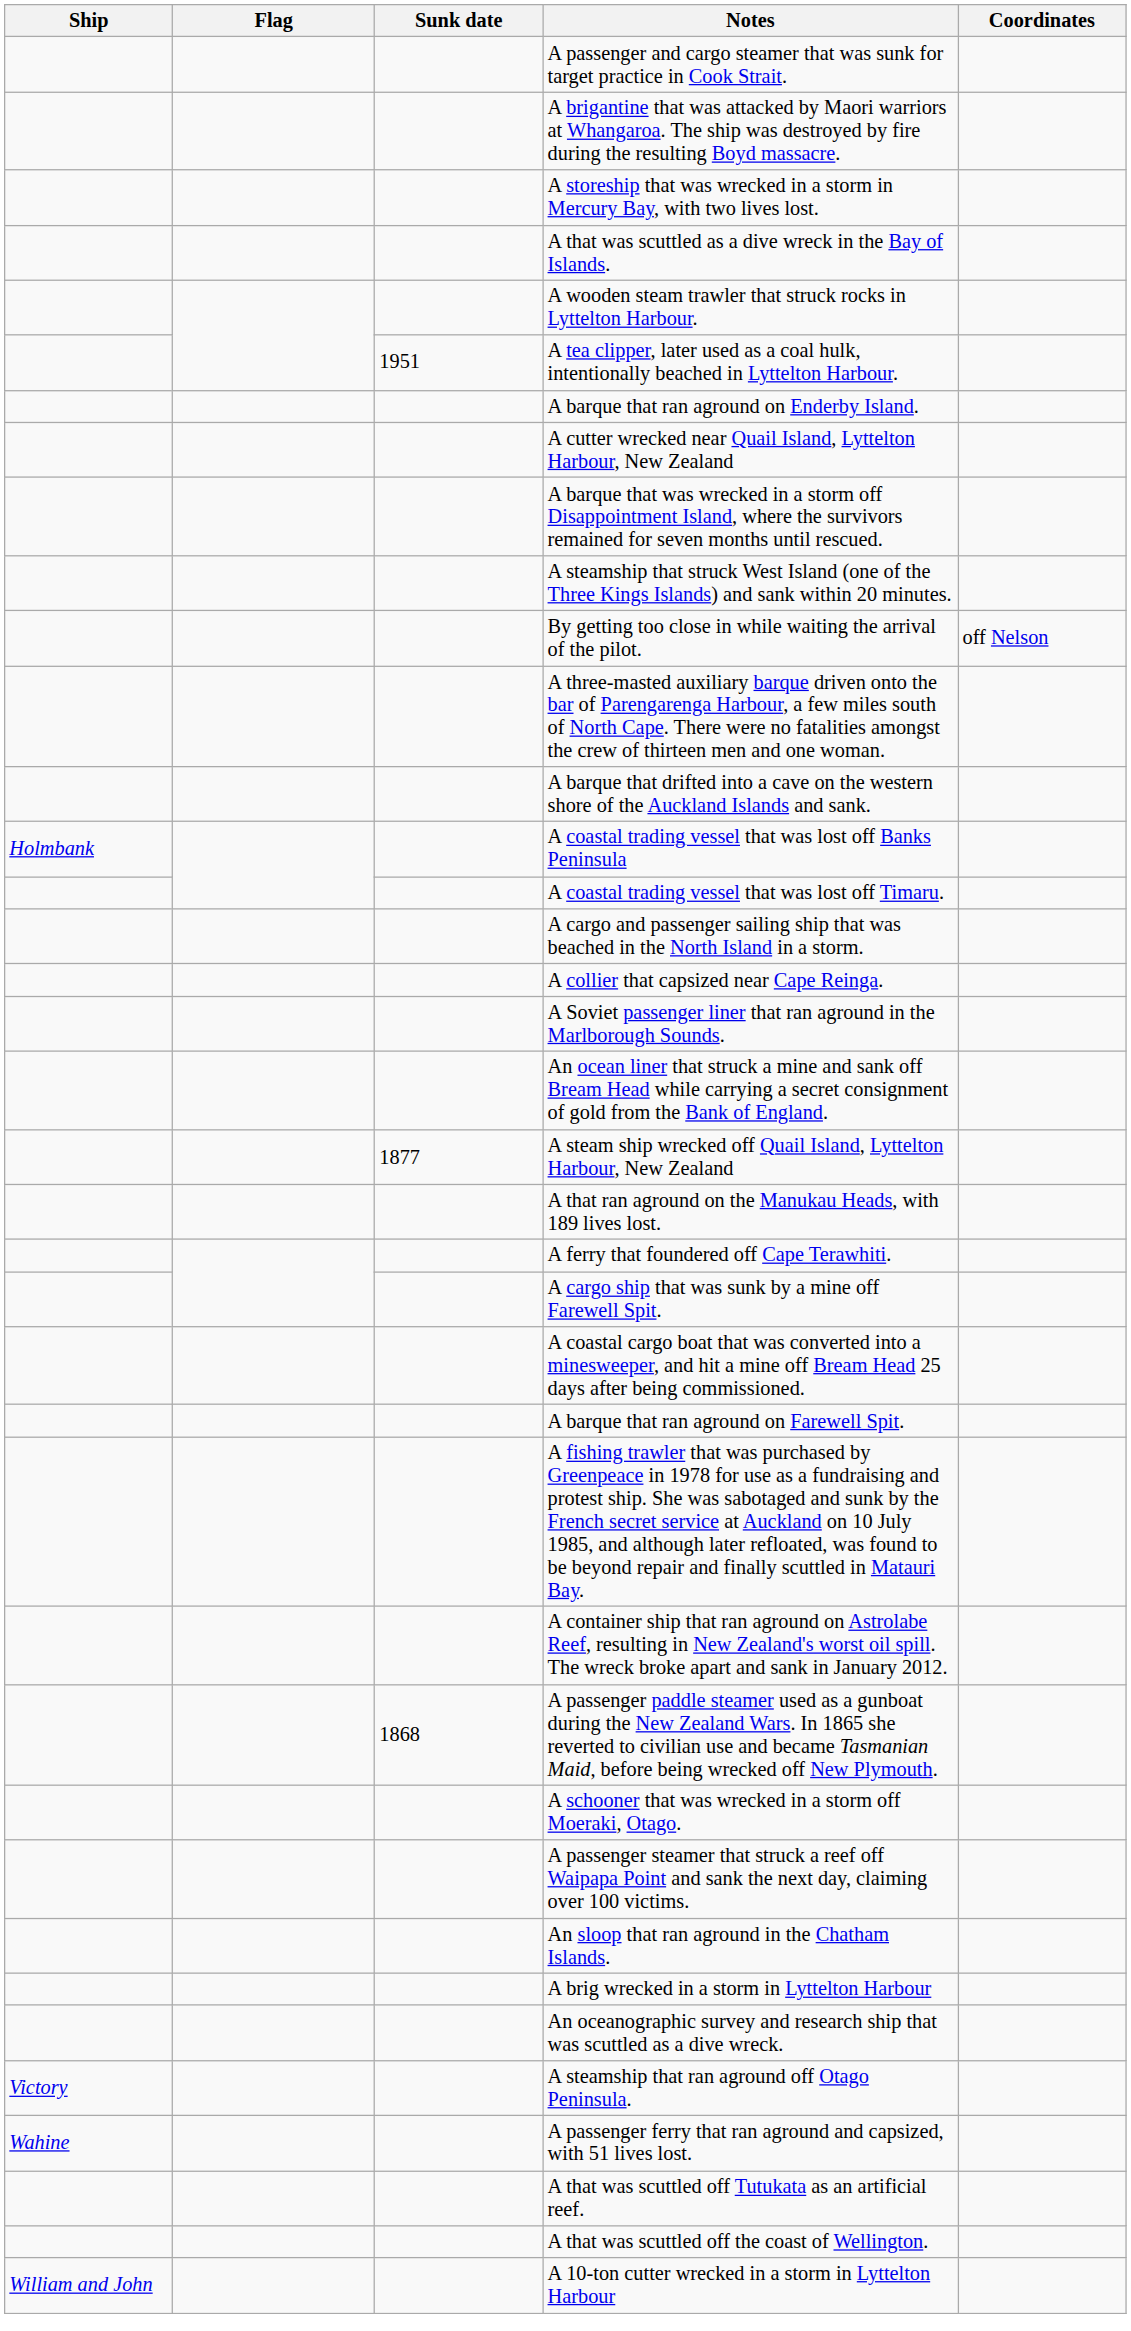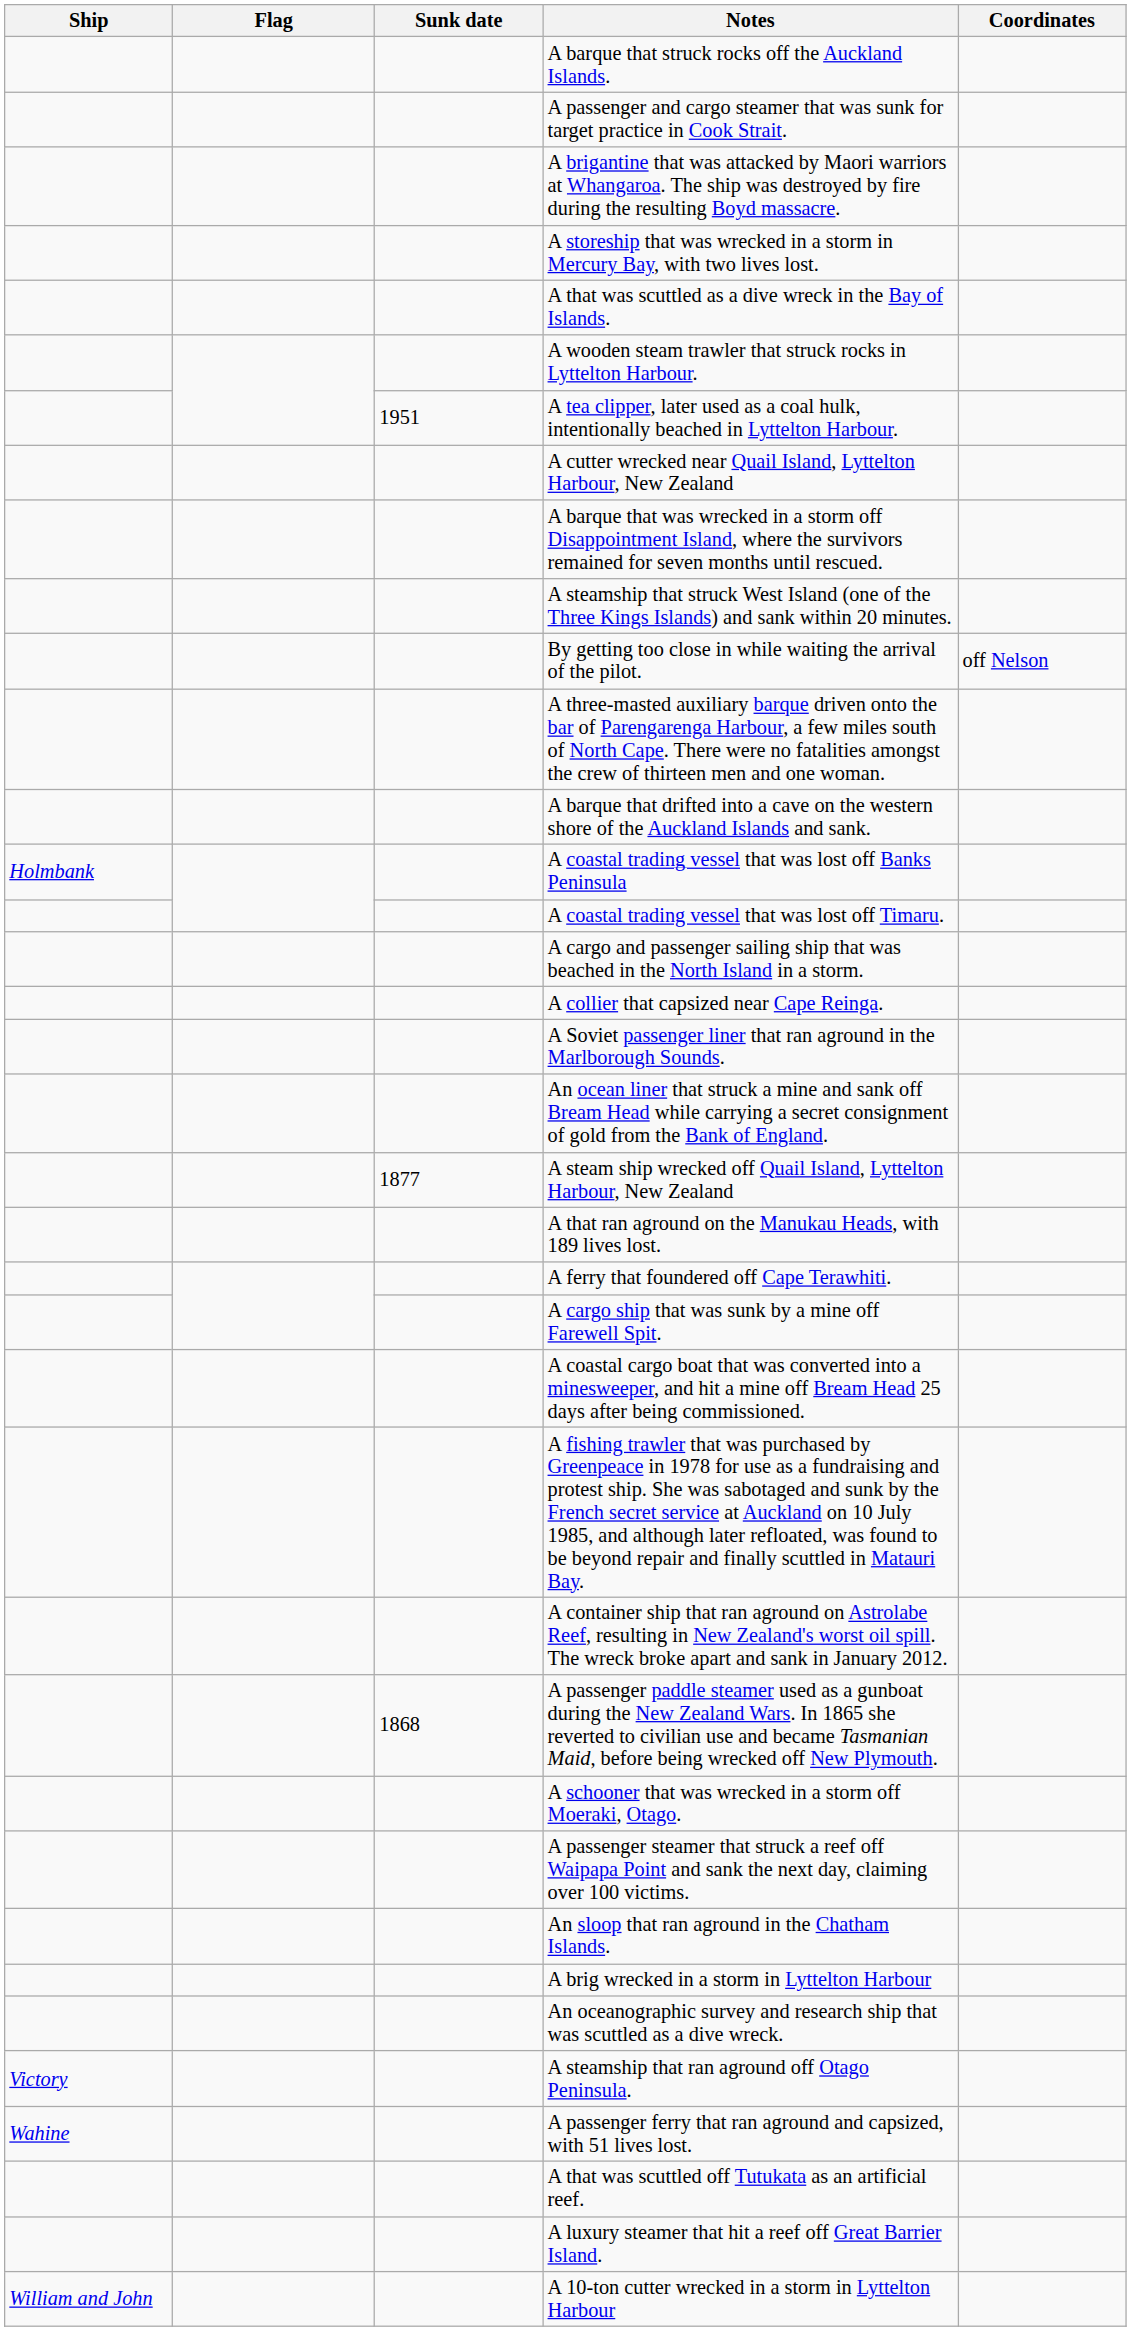+ row: A barque that struck rocks off the Auckland Islands.
- row: A barque that ran aground on Enderby Island.
- row: A barque that ran aground on Farewell Spit.
+ row: A luxury steamer that hit a reef off Great Barrier Island.
- row: A that was scuttled off the coast of Wellington.
